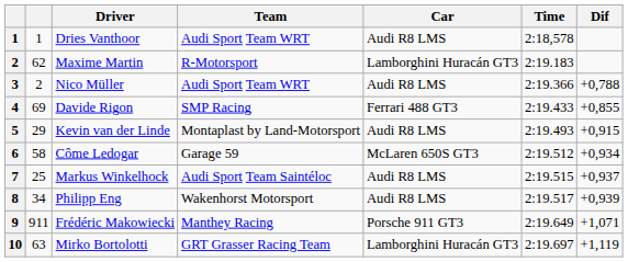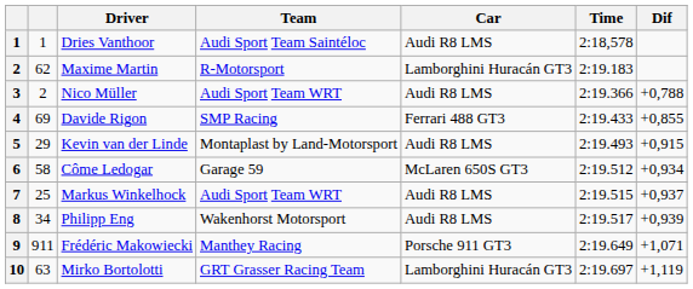Dries Vanthoor | Team: Audi Sport Team WRT -> Audi Sport Team Saintéloc
Markus Winkelhock | Team: Audi Sport Team Saintéloc -> Audi Sport Team WRT
